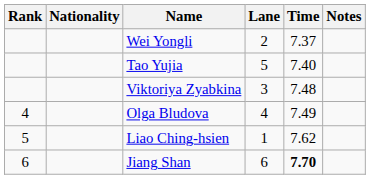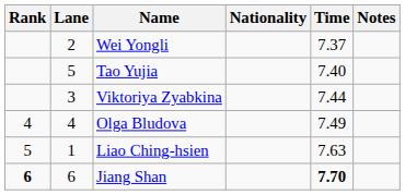columns swapped: Lane <-> Nationality
Viktoriya Zyabkina | Time: 7.48 -> 7.44
Liao Ching-hsien | Time: 7.62 -> 7.63
Jiang Shan | Rank: normal -> bold
